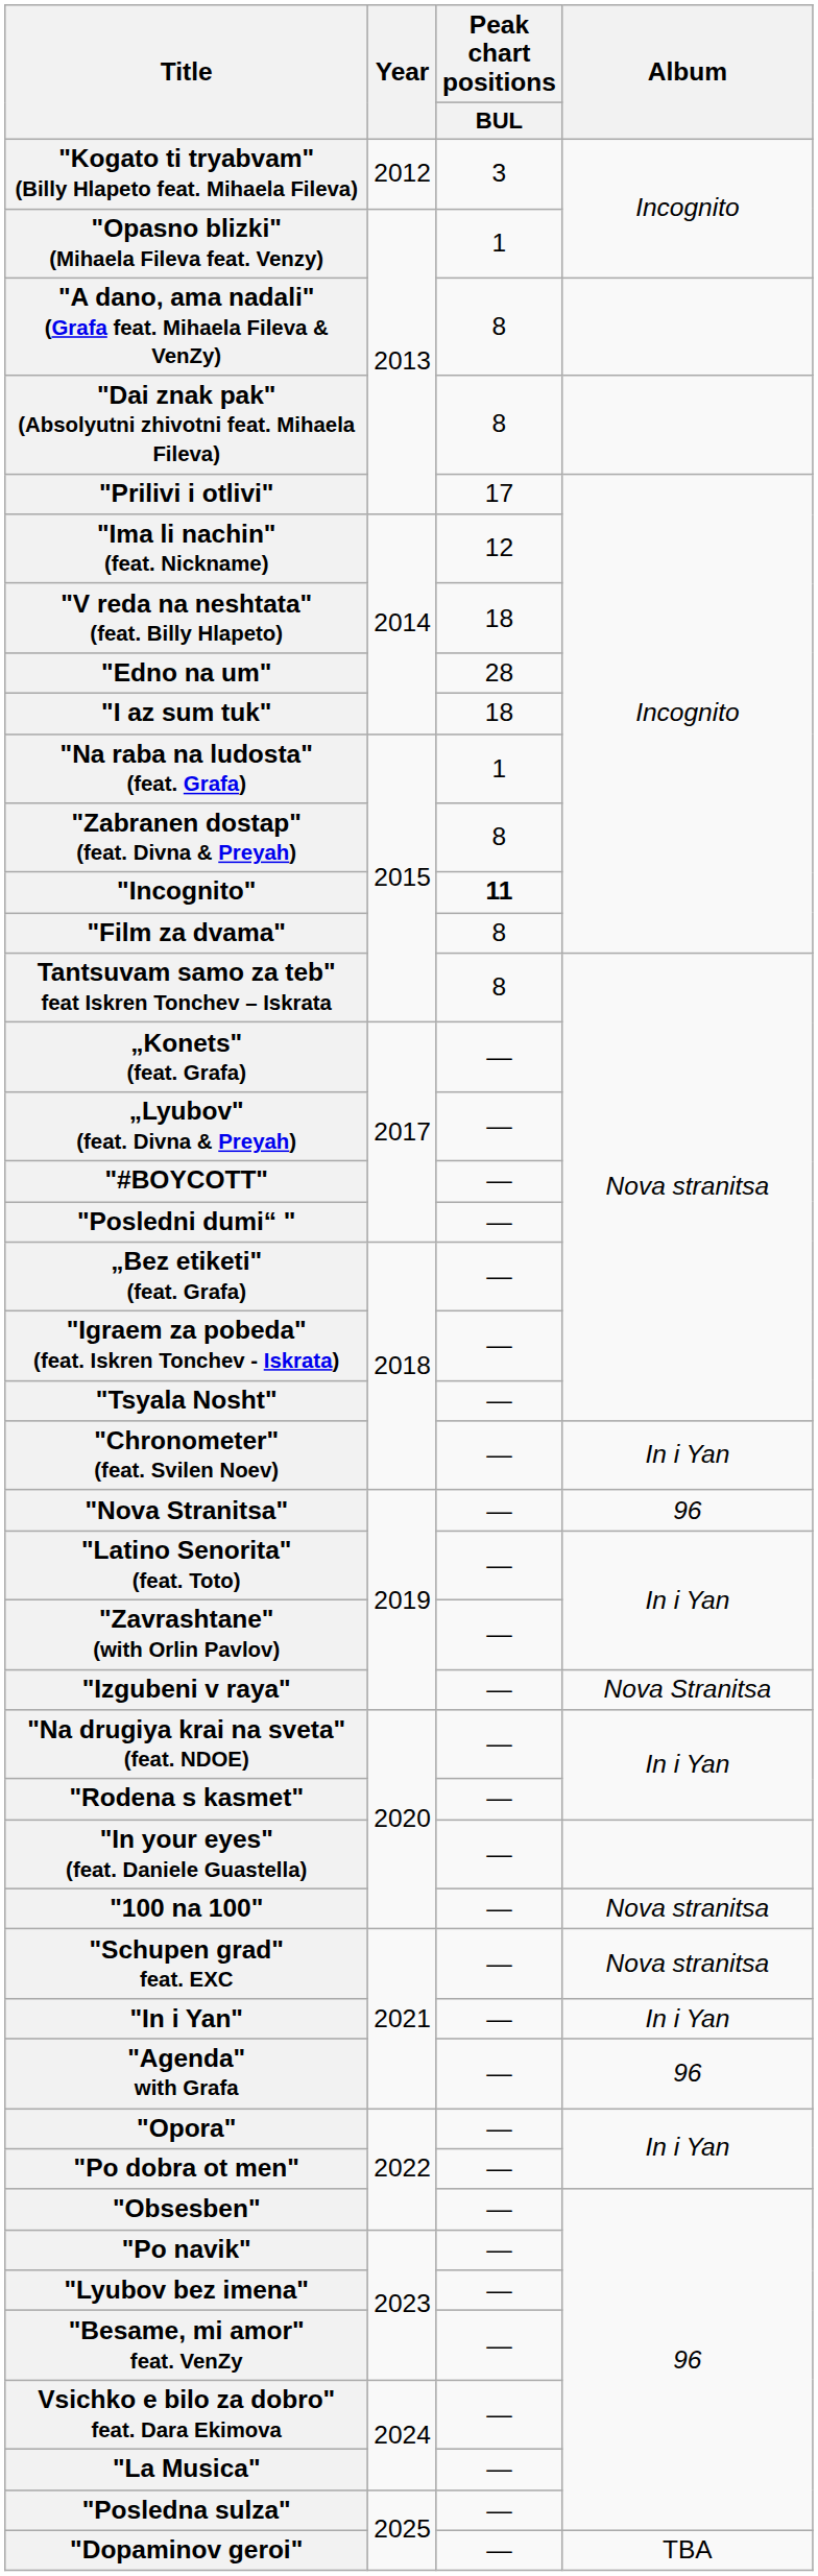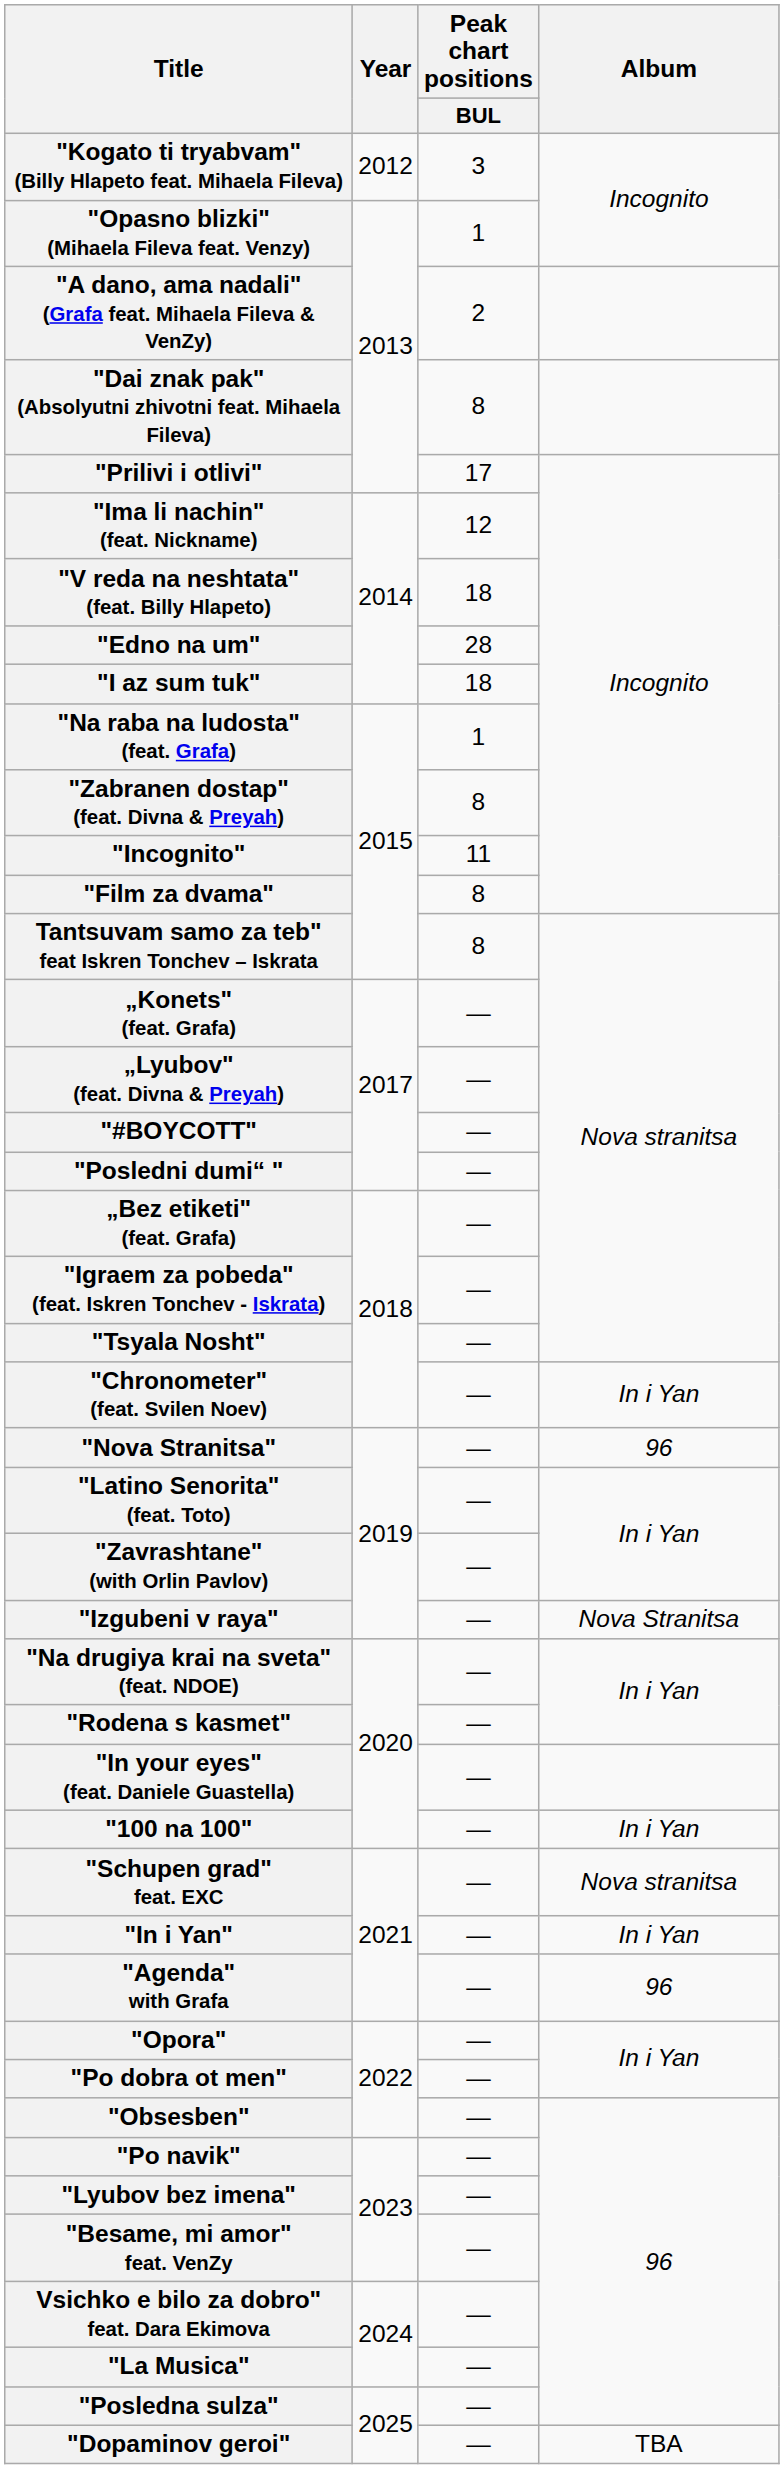"A dano, ama nadali" (Grafa feat. Mihaela Fileva & VenZy) | Peak chart positions / BUL: 8 -> 2
"Incognito" | Peak chart positions / BUL: bold -> normal
"100 na 100" | Album: Nova stranitsa -> In i Yan
